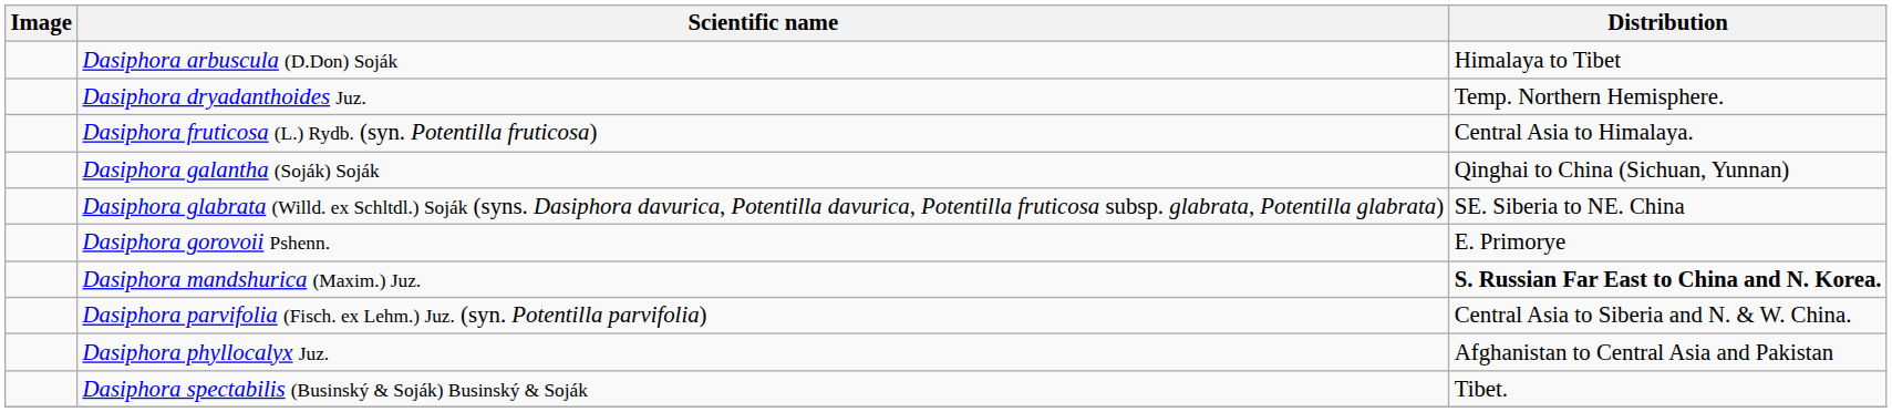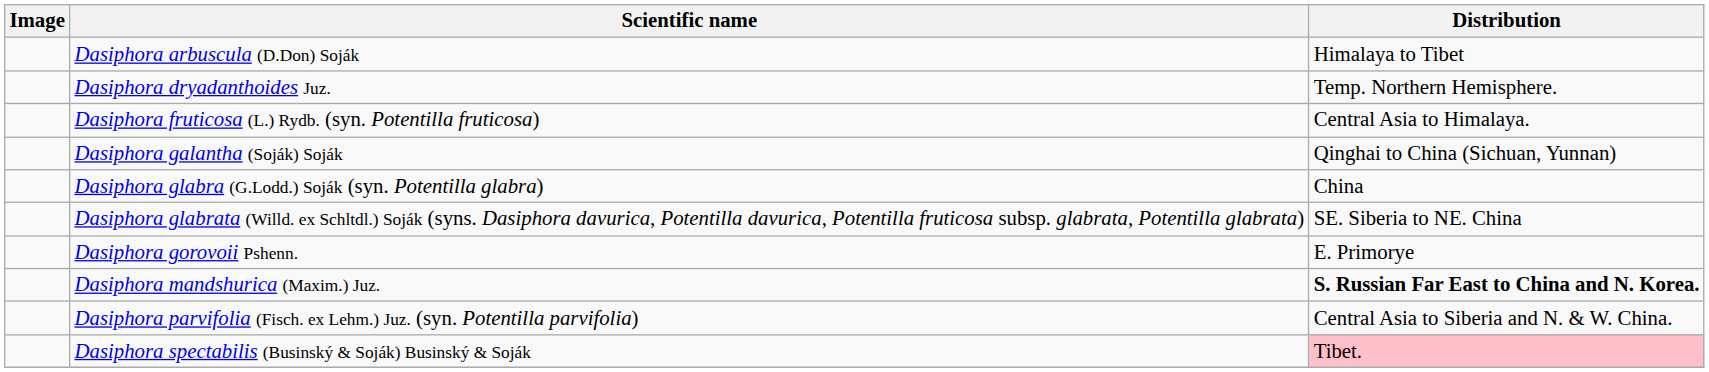+ row: Dasiphora glabra (G.Lodd.) Soják (syn. Potentilla glabra) | China
- row: Dasiphora phyllocalyx Juz. | Afghanistan to Central Asia and Pakistan
Dasiphora spectabilis (Businský & Soják) Businský & Soják | Distribution: no background -> pink background
